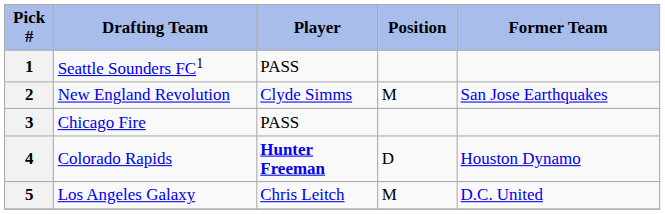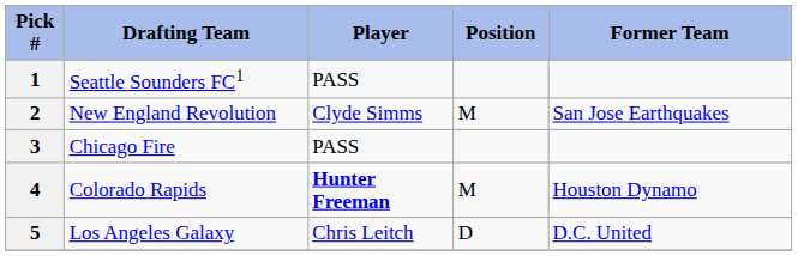4 | Position: D -> M
5 | Position: M -> D
